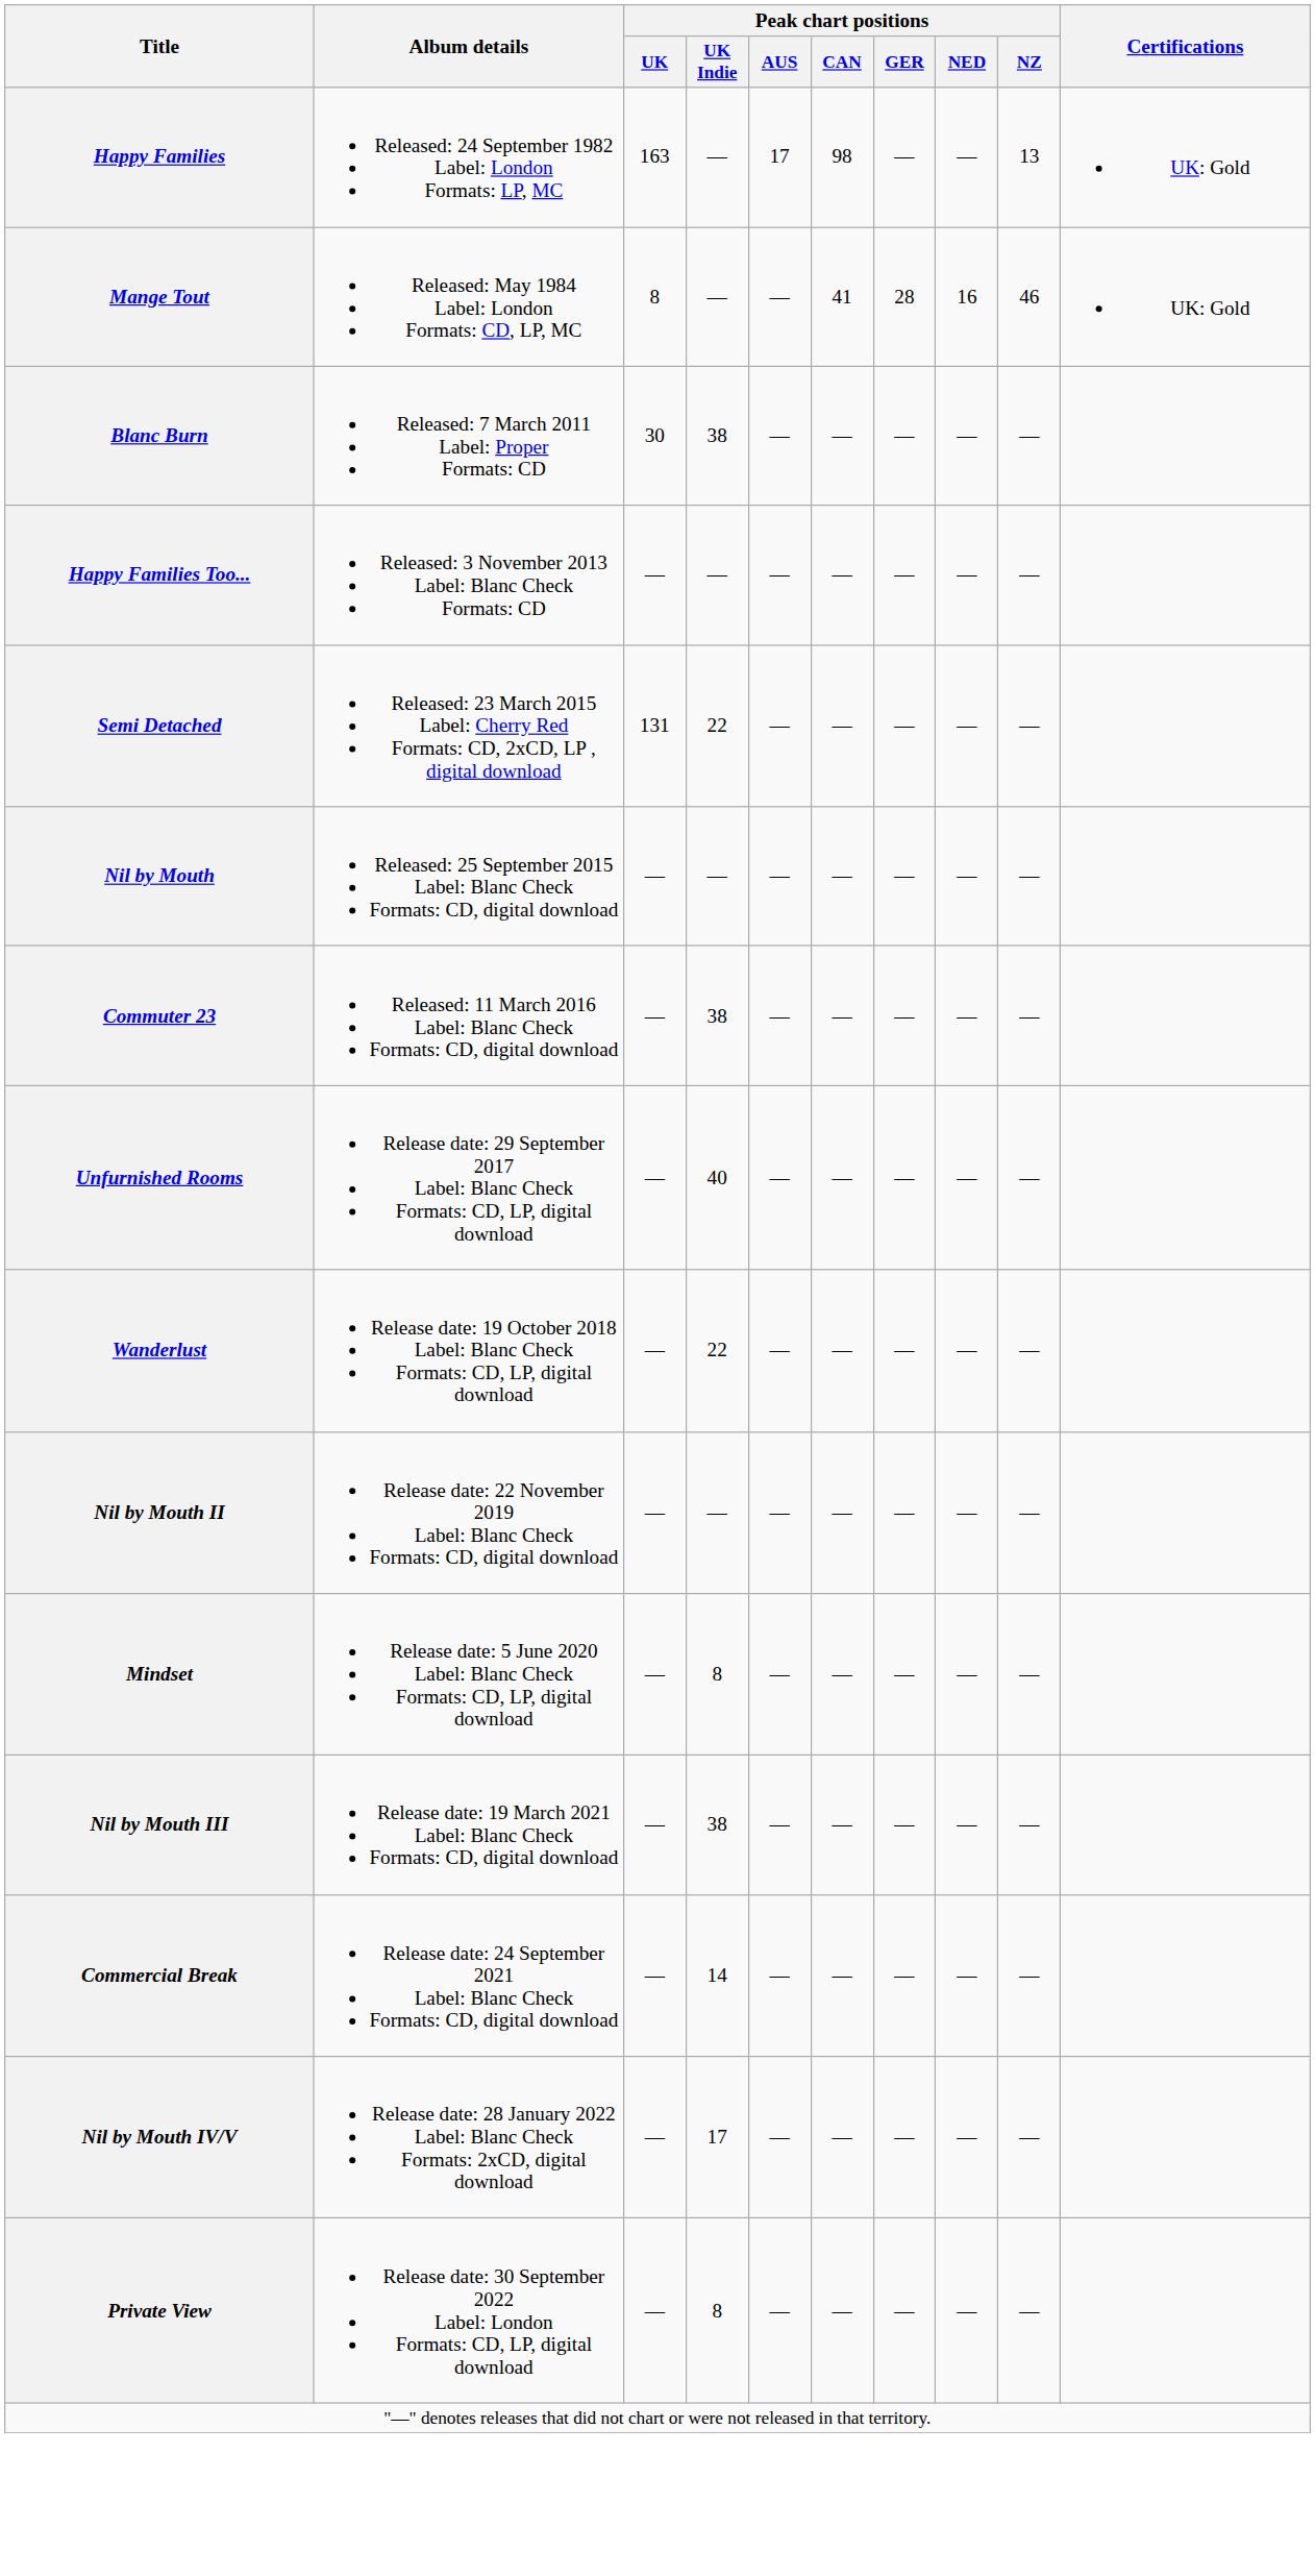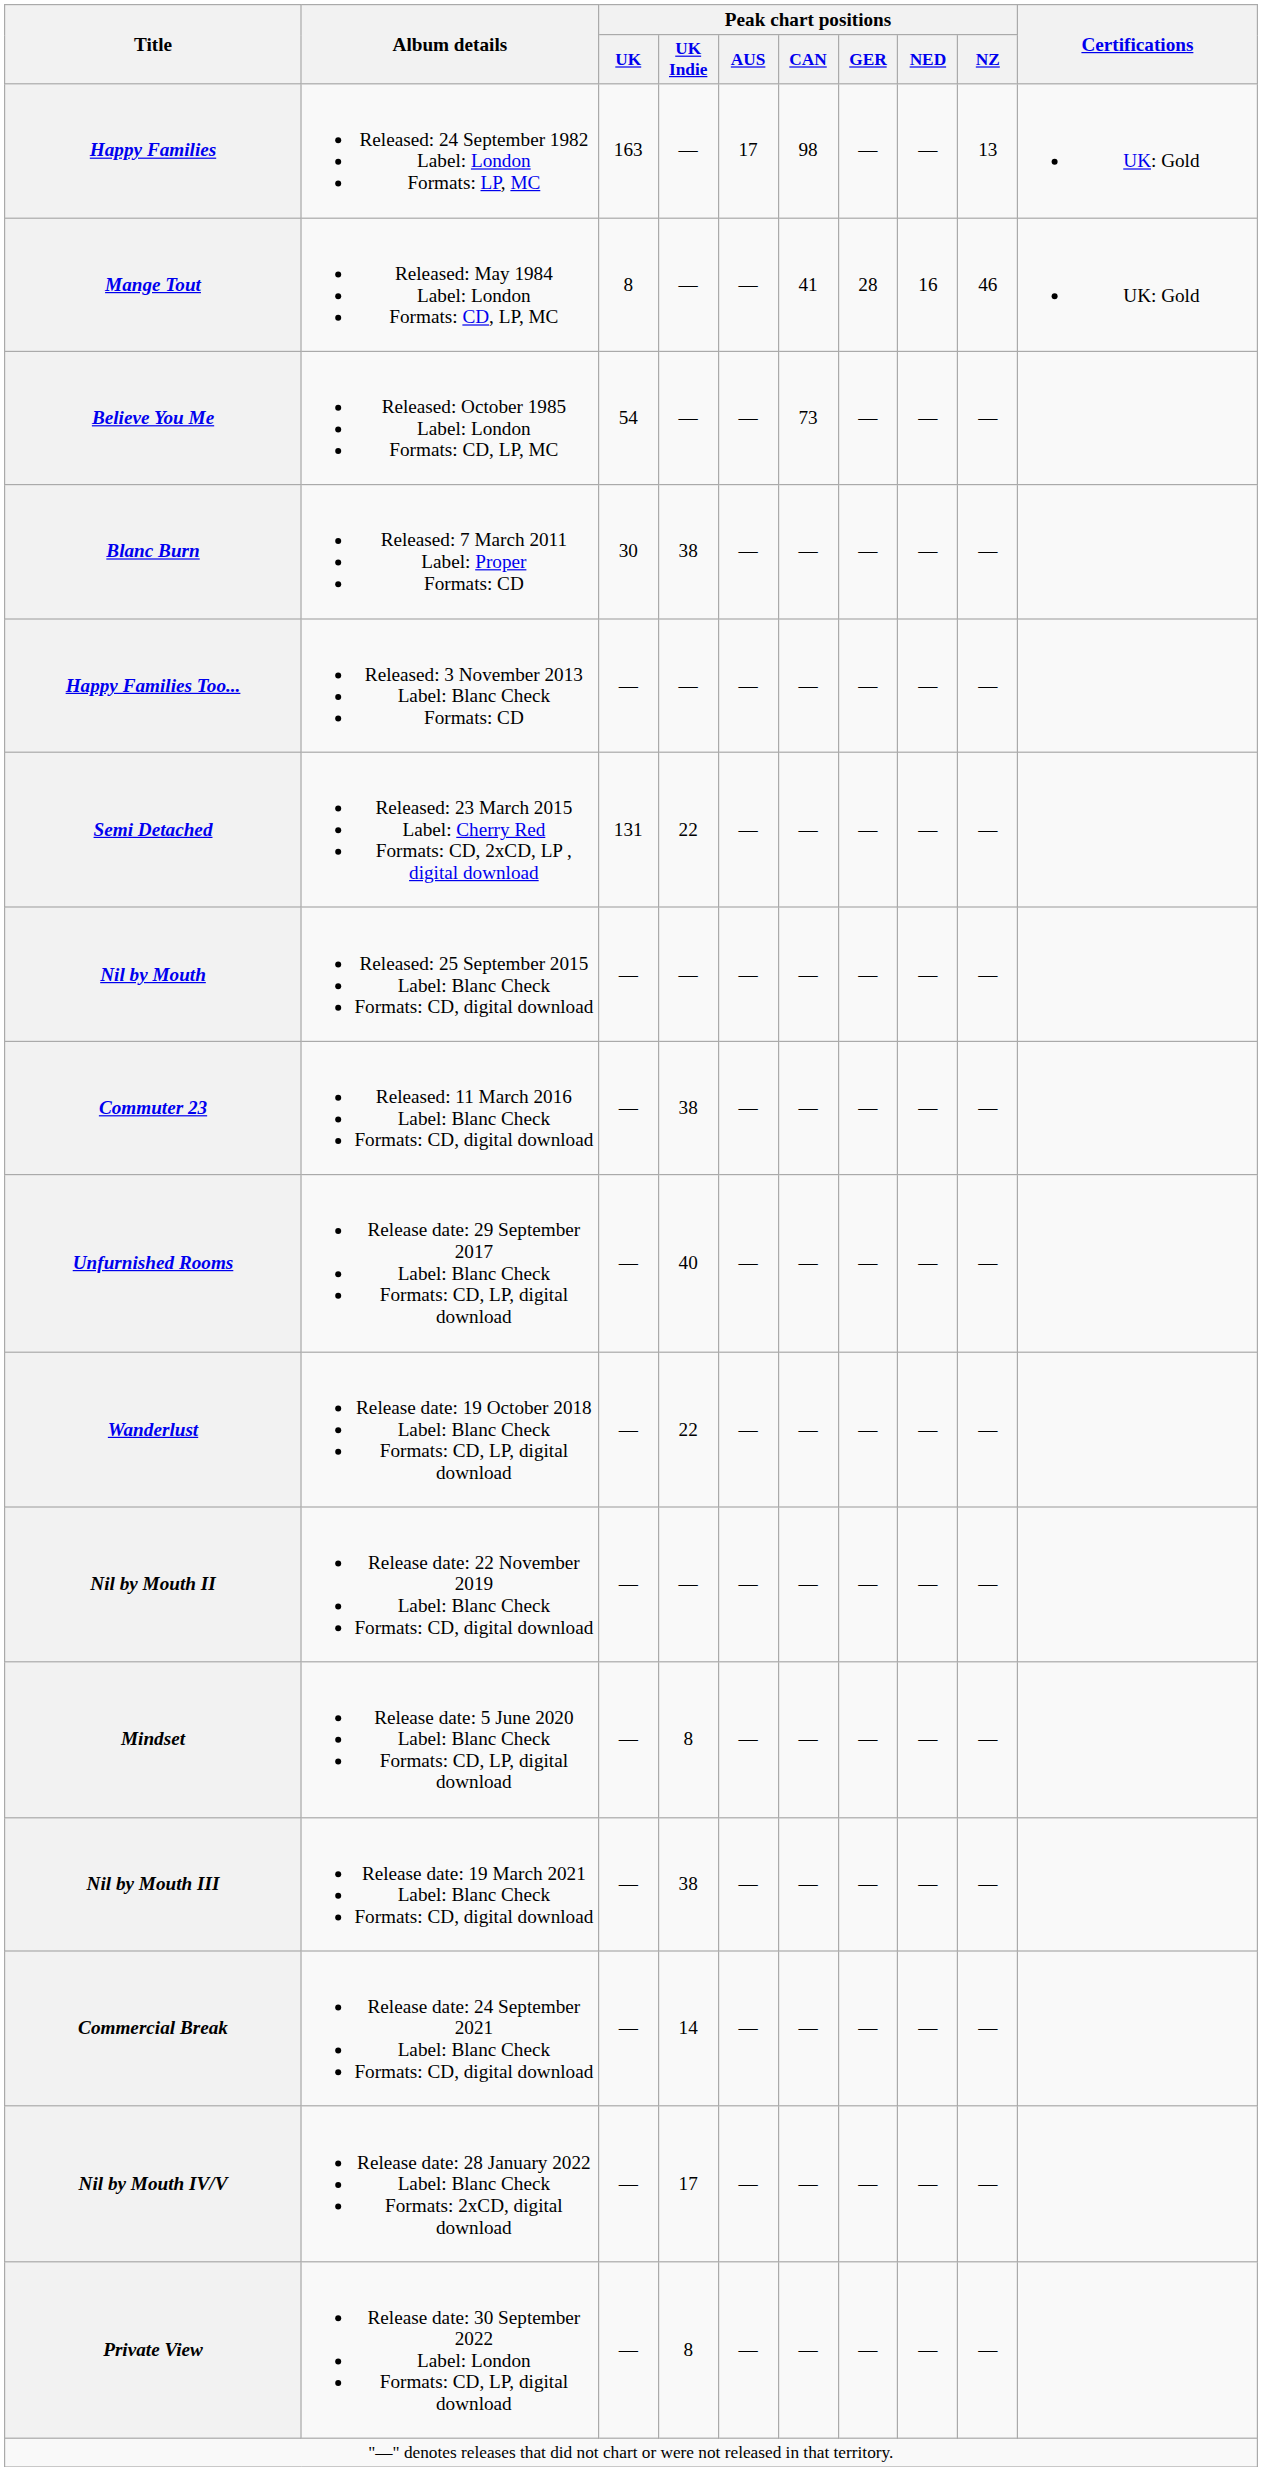+ row: Believe You Me | Released: October 1985 Label: London Formats: CD, LP, MC | 54 | — | — | 73 | — | — | —
